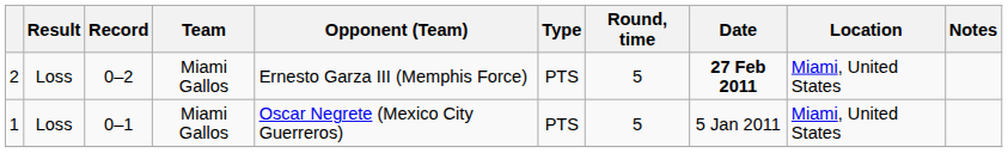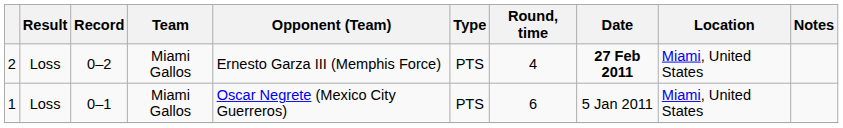2 | Round, time: 5 -> 4
1 | Round, time: 5 -> 6
